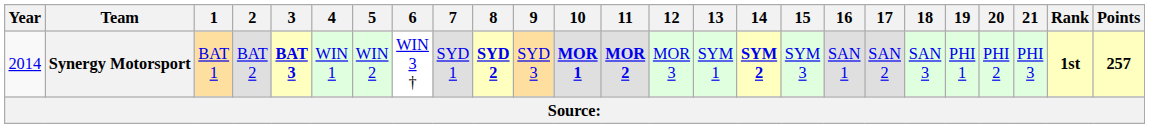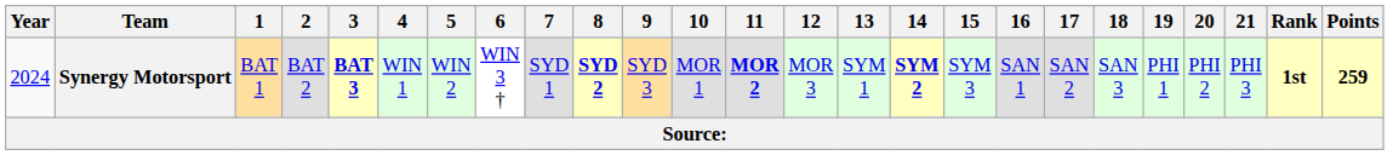Synergy Motorsport | Year: 2014 -> 2024
Synergy Motorsport | 10: bold -> normal
Synergy Motorsport | Points: 257 -> 259
